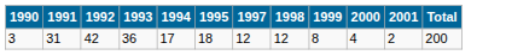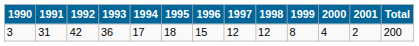+ column: 1996 | 15
